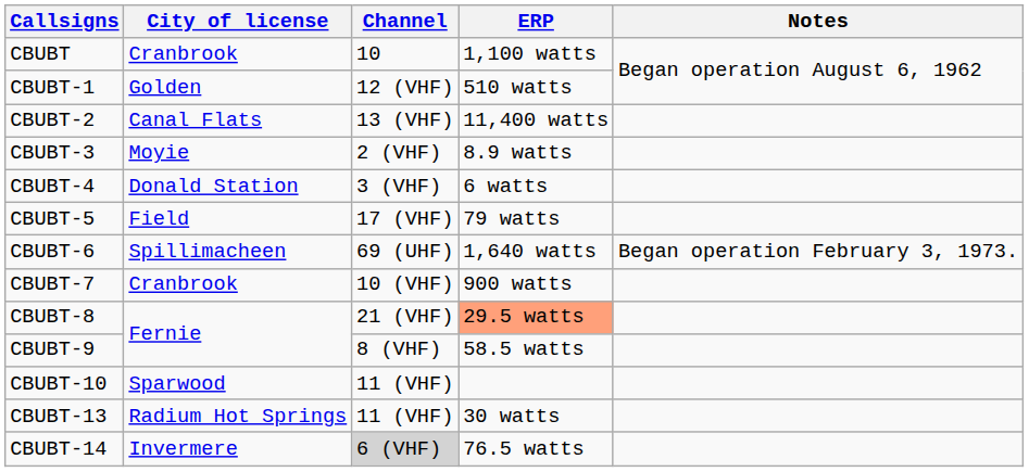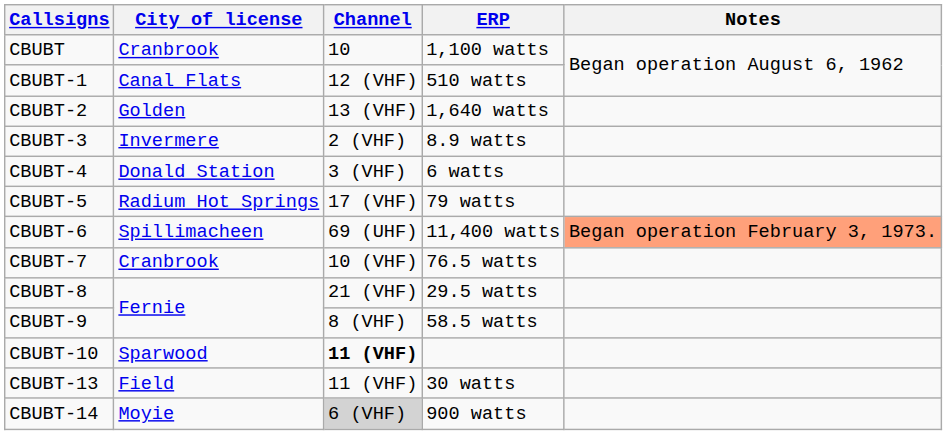CBUBT-1 | City of license: Golden -> Canal Flats
CBUBT-2 | City of license: Canal Flats -> Golden
CBUBT-2 | ERP: 11,400 watts -> 1,640 watts
CBUBT-3 | City of license: Moyie -> Invermere
CBUBT-5 | City of license: Field -> Radium Hot Springs
CBUBT-6 | ERP: 1,640 watts -> 11,400 watts
CBUBT-6 | Notes: no background -> lightsalmon background
CBUBT-7 | ERP: 900 watts -> 76.5 watts
CBUBT-8 | ERP: lightsalmon background -> no background
CBUBT-10 | Channel: normal -> bold
CBUBT-13 | City of license: Radium Hot Springs -> Field
CBUBT-14 | City of license: Invermere -> Moyie
CBUBT-14 | ERP: 76.5 watts -> 900 watts
